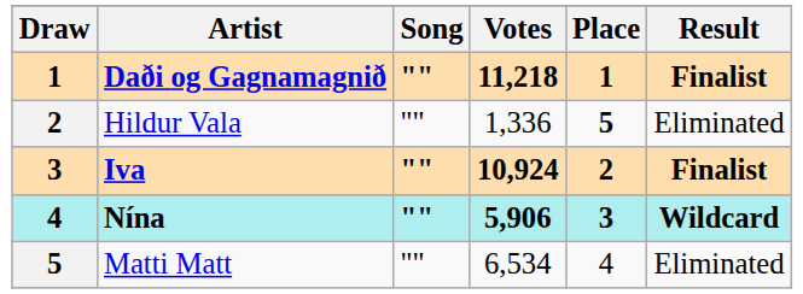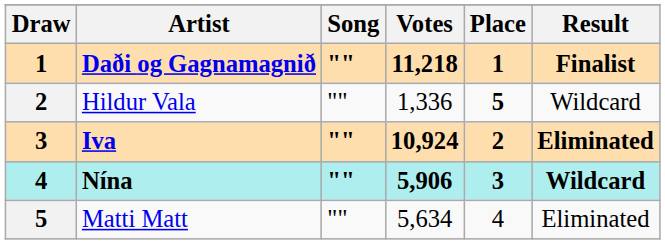Hildur Vala | Result: Eliminated -> Wildcard
Iva | Result: Finalist -> Eliminated
Matti Matt | Votes: 6,534 -> 5,634
